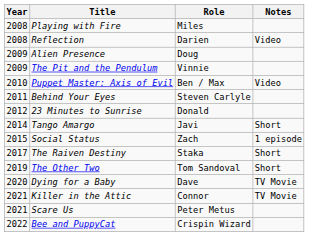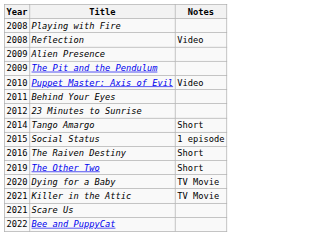- column: Role | Miles | Darien | Doug | Vinnie | Ben / Max | Steven Carlyle | Donald | Javi | Zach | Staka | Tom Sandoval | Dave | Connor | Peter Metus | Crispin Wizard
The Raiven Destiny | Year: 2017 -> 2016
